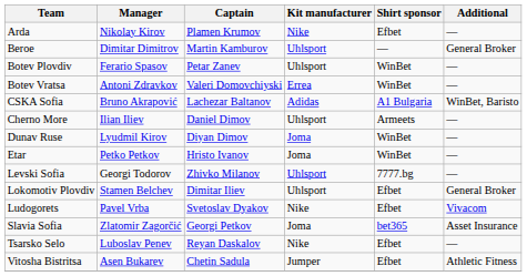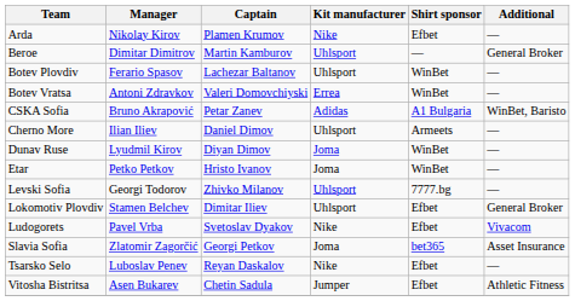Botev Plovdiv | Captain: Petar Zanev -> Lachezar Baltanov
CSKA Sofia | Captain: Lachezar Baltanov -> Petar Zanev
